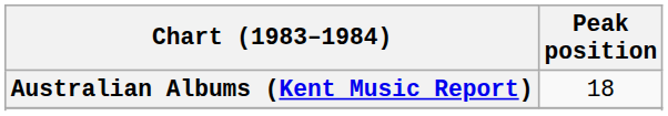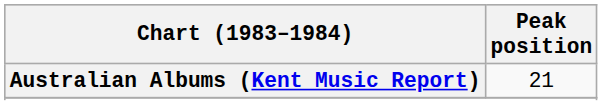Australian Albums (Kent Music Report) | Peak position: 18 -> 21
